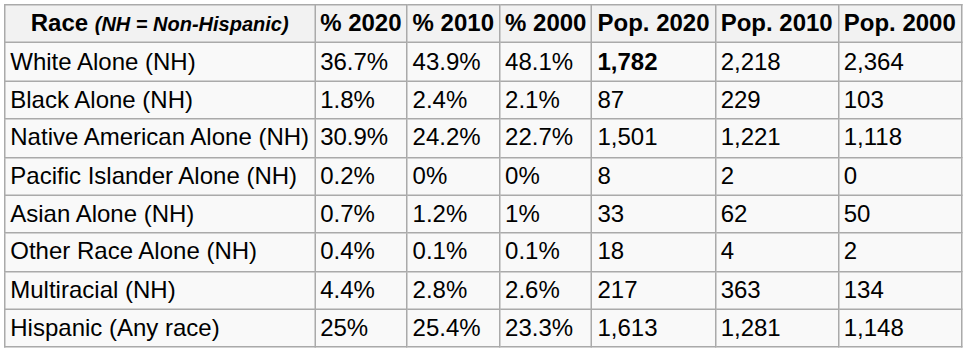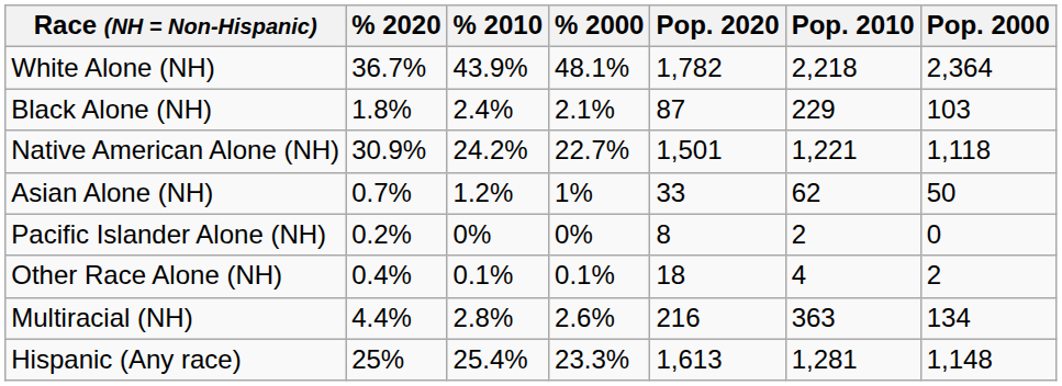White Alone (NH) | Pop. 2020: bold -> normal
rows swapped: Asian Alone (NH) <-> Pacific Islander Alone (NH)
Multiracial (NH) | Pop. 2020: 217 -> 216
